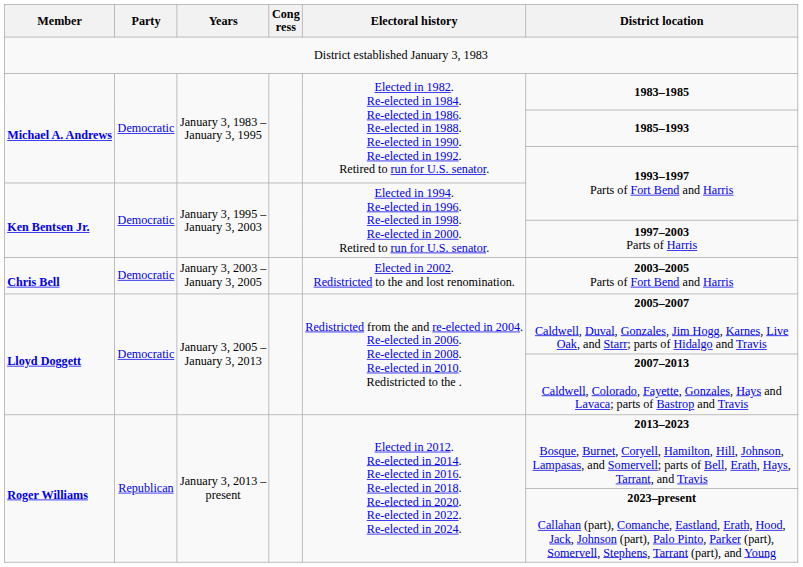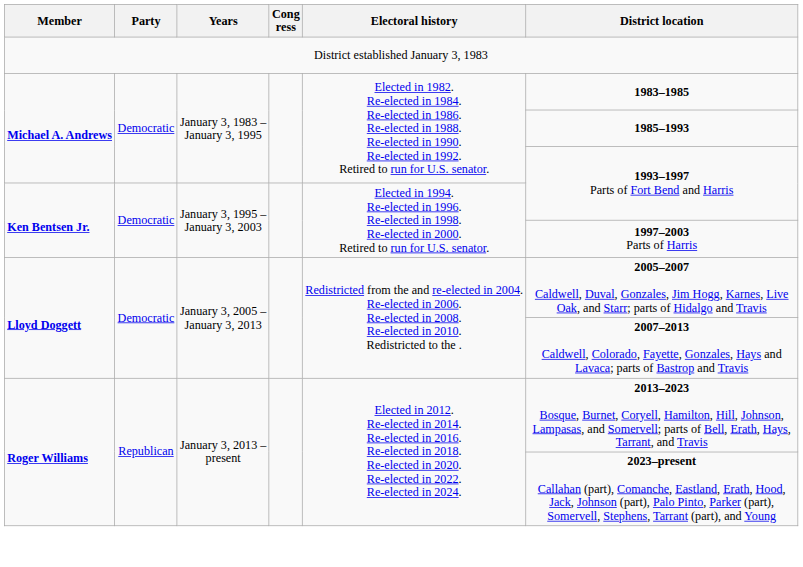- row: Chris Bell | Democratic | January 3, 2003 – January 3, 2005 | Elected in 2002. Redistricted to the and lost renomination. | 2003–2005 Parts of Fort Bend and Harris
